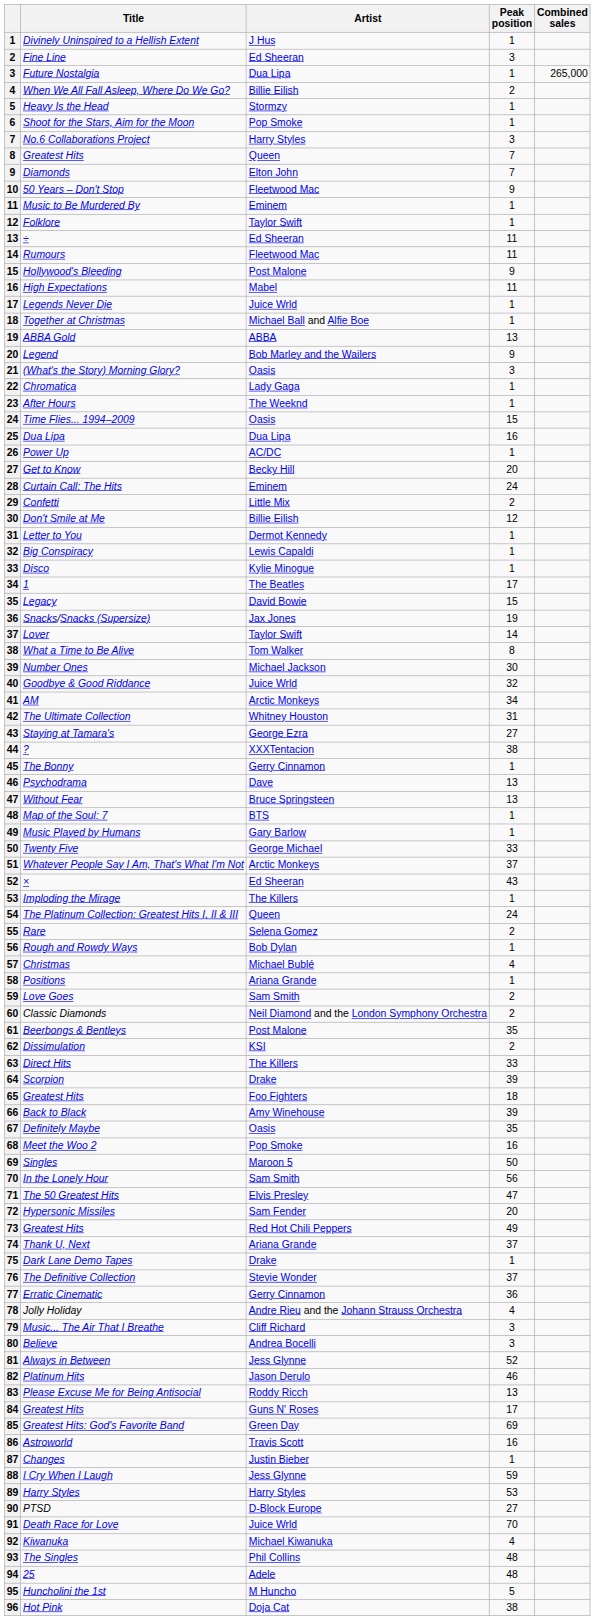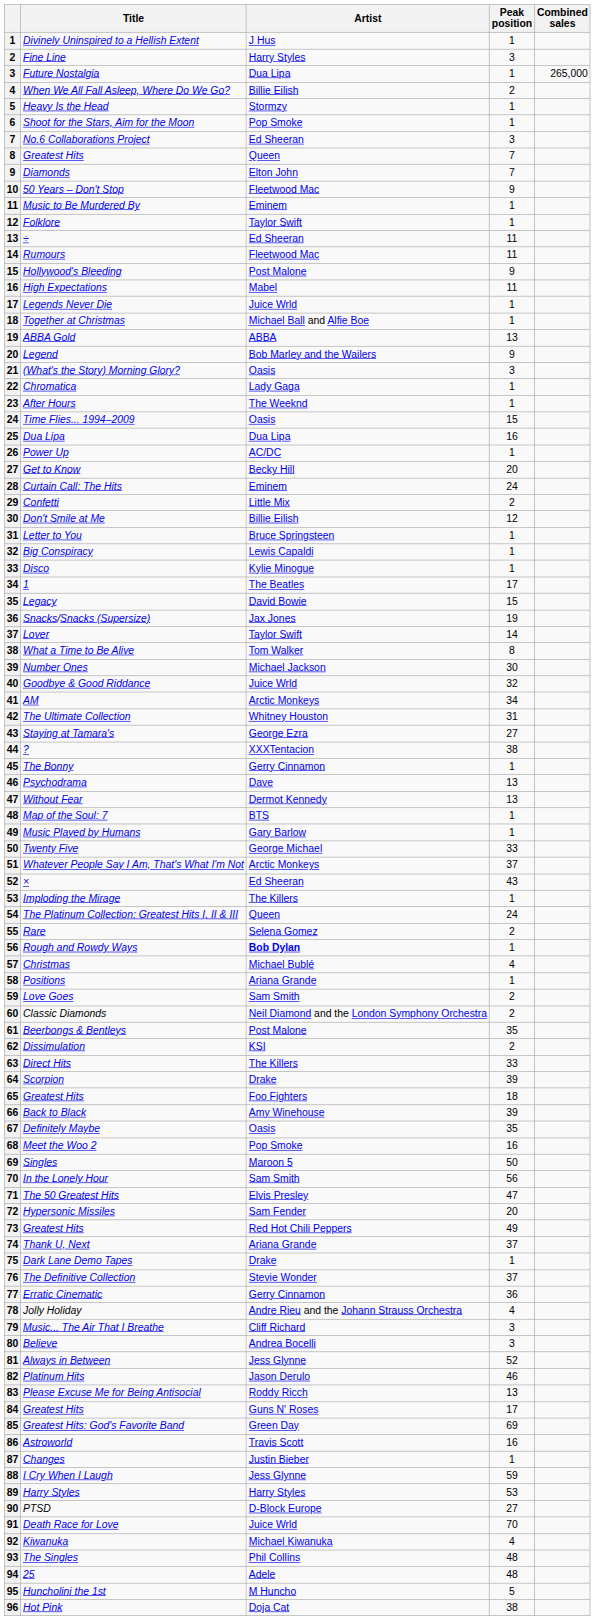Fine Line | Artist: Ed Sheeran -> Harry Styles
No.6 Collaborations Project | Artist: Harry Styles -> Ed Sheeran
Letter to You | Artist: Dermot Kennedy -> Bruce Springsteen
Without Fear | Artist: Bruce Springsteen -> Dermot Kennedy
Rough and Rowdy Ways | Artist: normal -> bold
